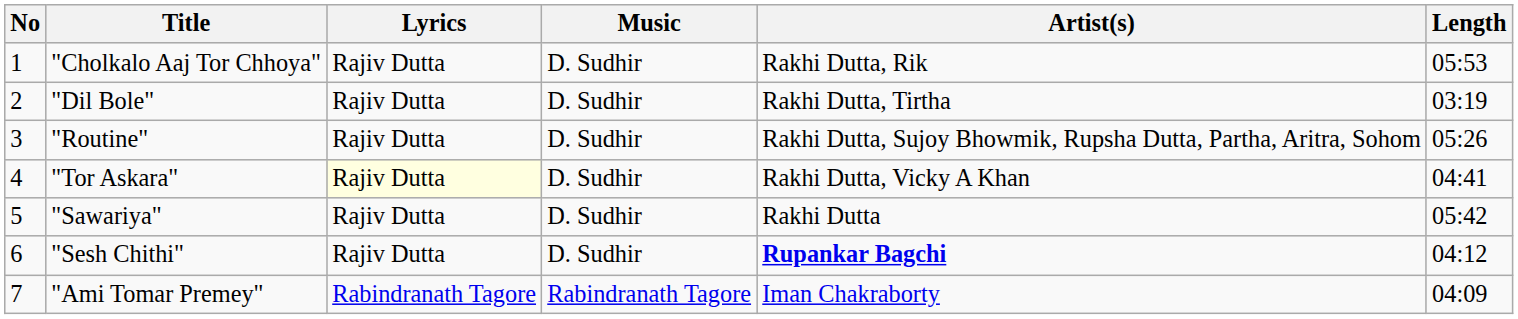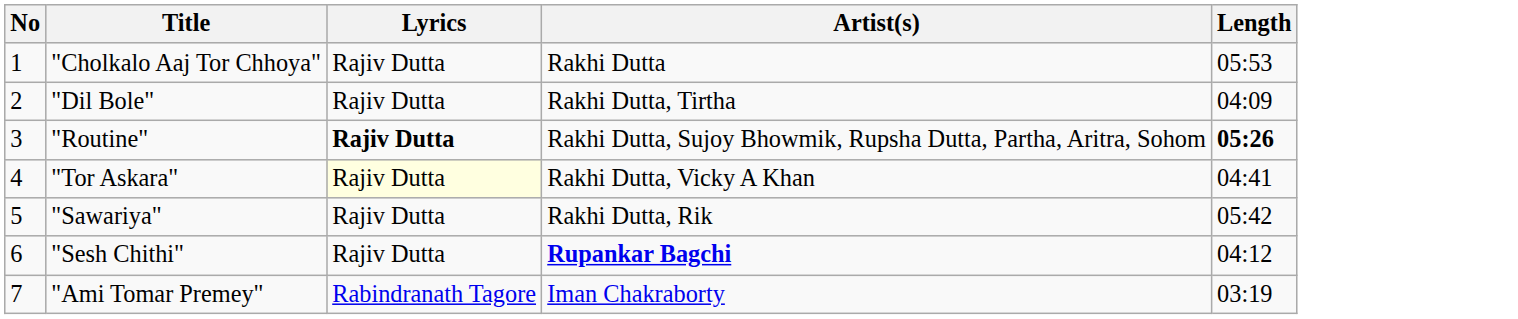- column: Music | D. Sudhir | D. Sudhir | D. Sudhir | D. Sudhir | D. Sudhir | D. Sudhir | Rabindranath Tagore
"Cholkalo Aaj Tor Chhoya" | Artist(s): Rakhi Dutta, Rik -> Rakhi Dutta
"Dil Bole" | Length: 03:19 -> 04:09
"Routine" | Lyrics: normal -> bold
"Routine" | Length: normal -> bold
"Sawariya" | Artist(s): Rakhi Dutta -> Rakhi Dutta, Rik
"Ami Tomar Premey" | Length: 04:09 -> 03:19
